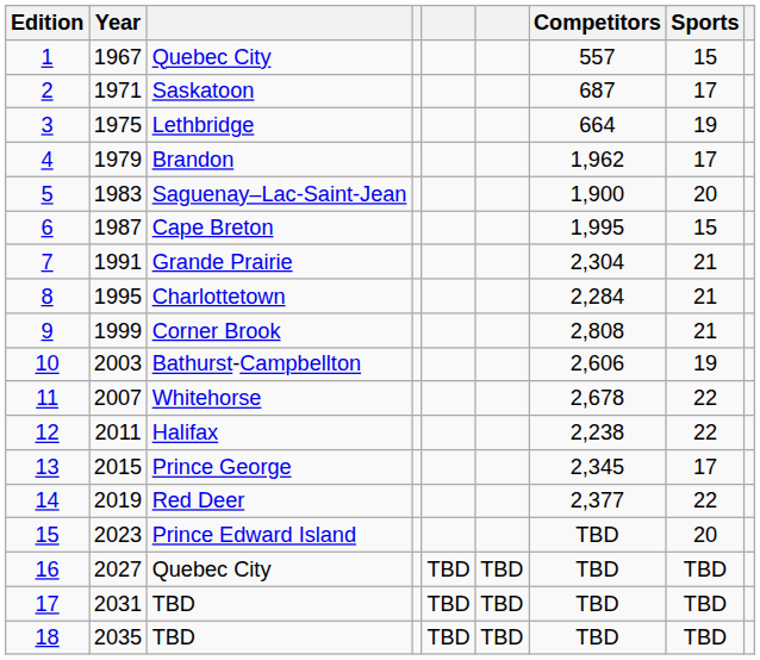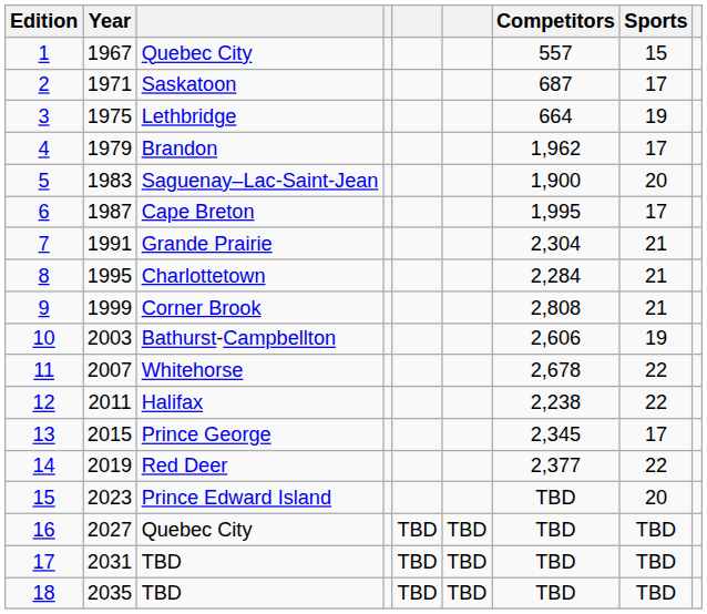6 | Sports: 15 -> 17
